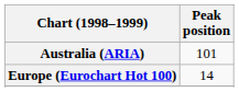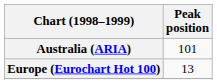Europe (Eurochart Hot 100) | Peak position: 14 -> 13
